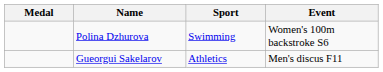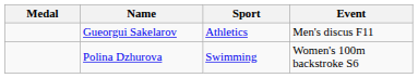rows swapped: Polina Dzhurova <-> Gueorgui Sakelarov
